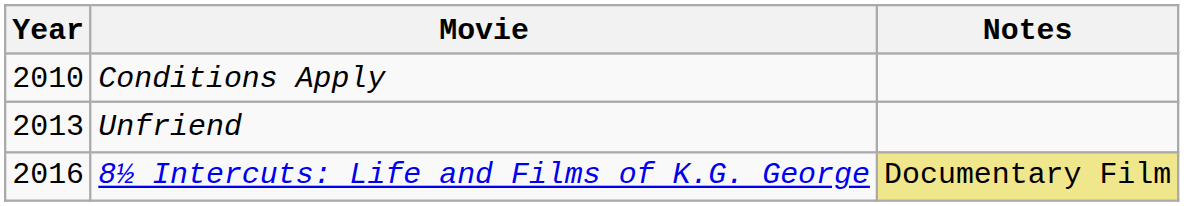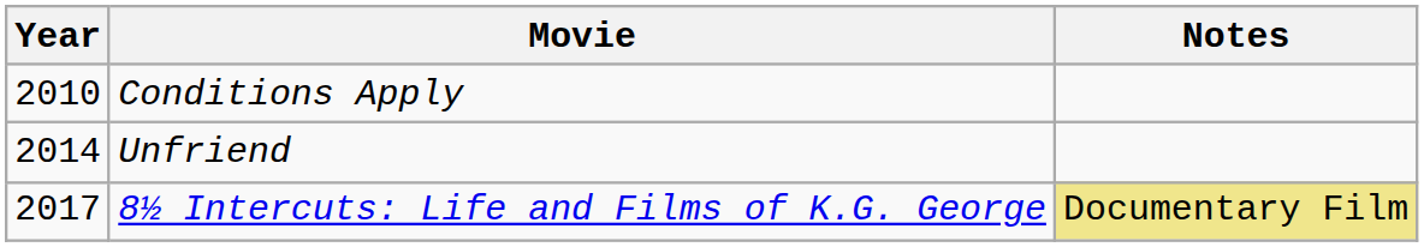Unfriend | Year: 2013 -> 2014
8½ Intercuts: Life and Films of K.G. George | Year: 2016 -> 2017
